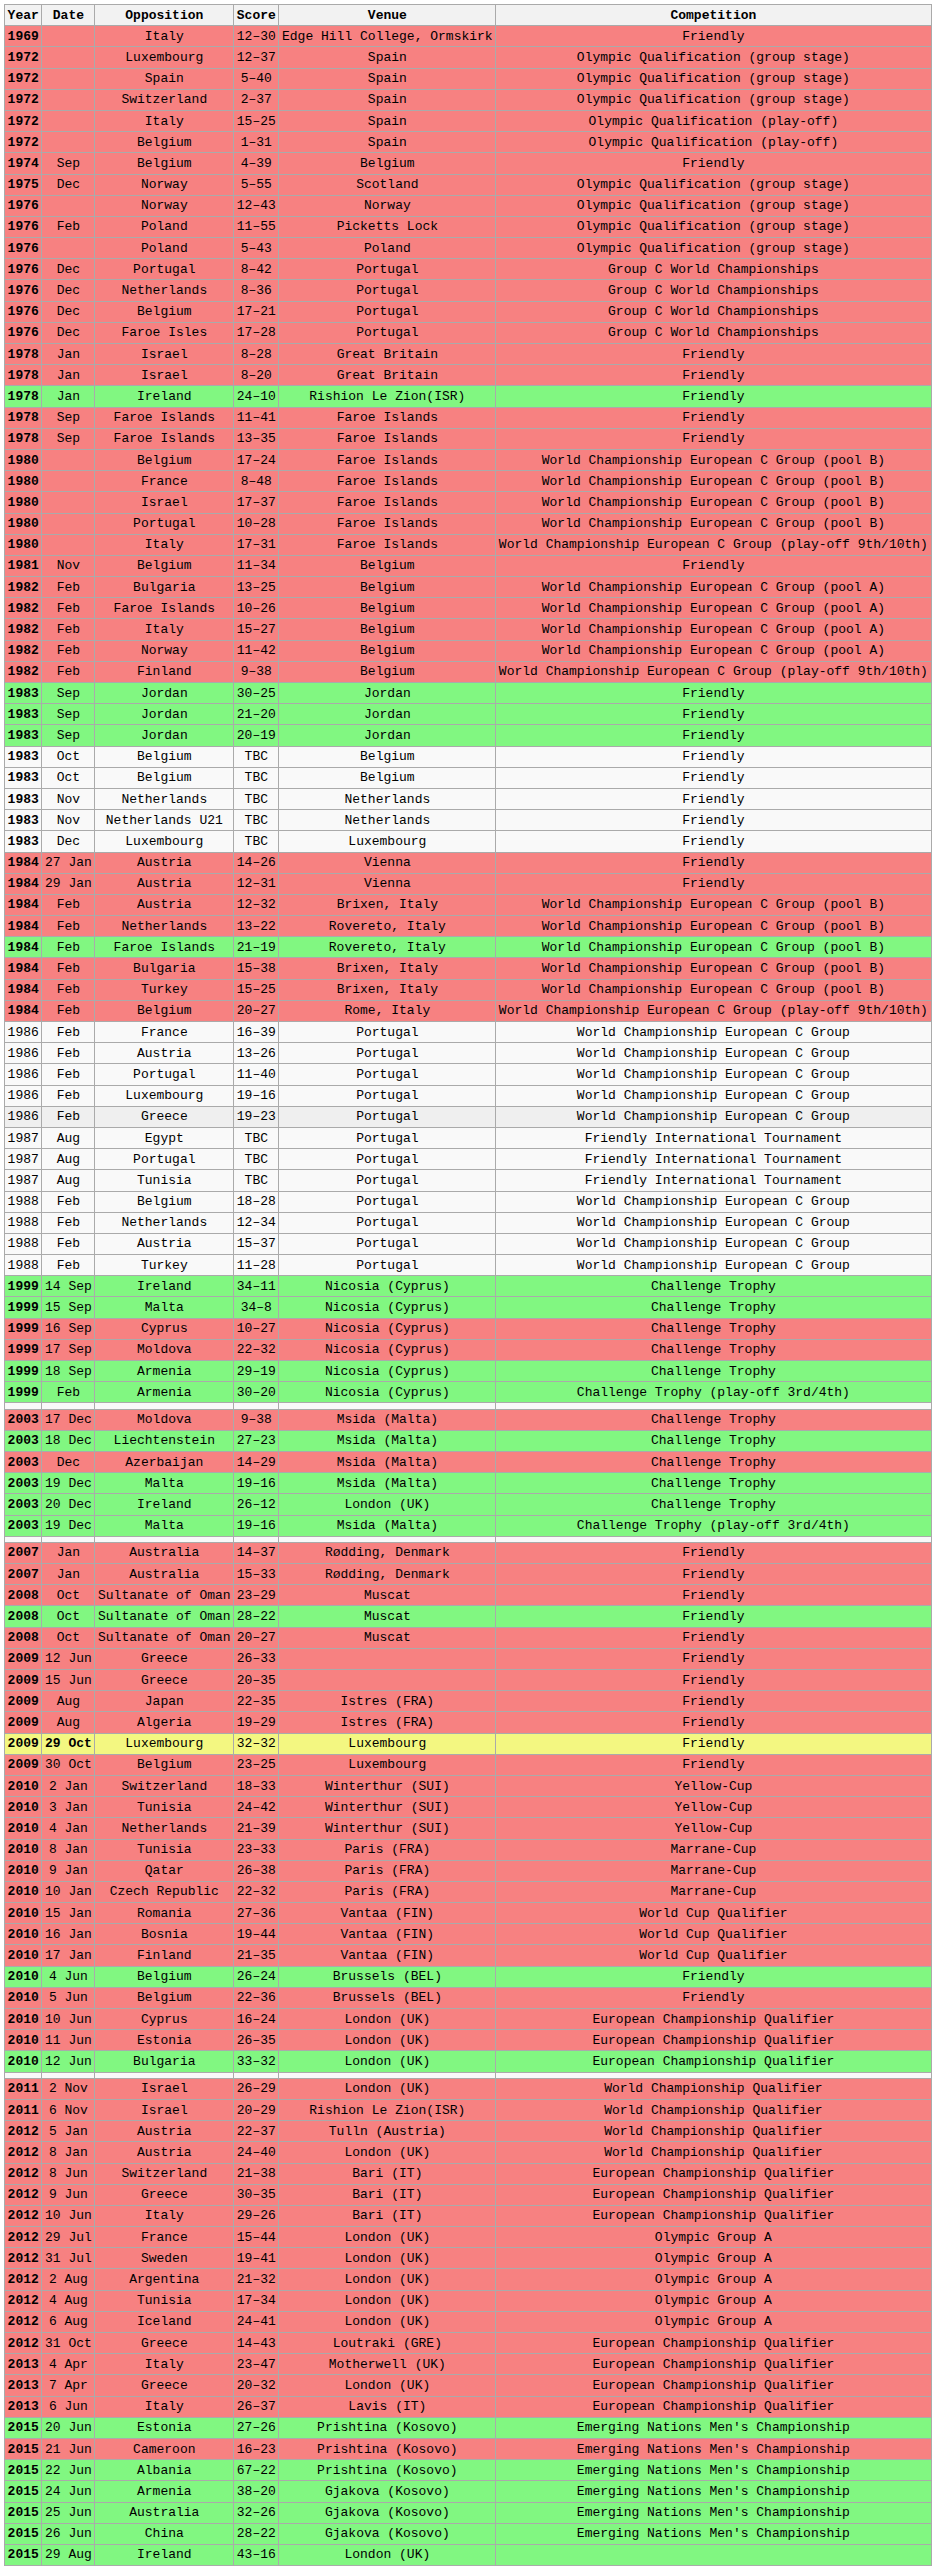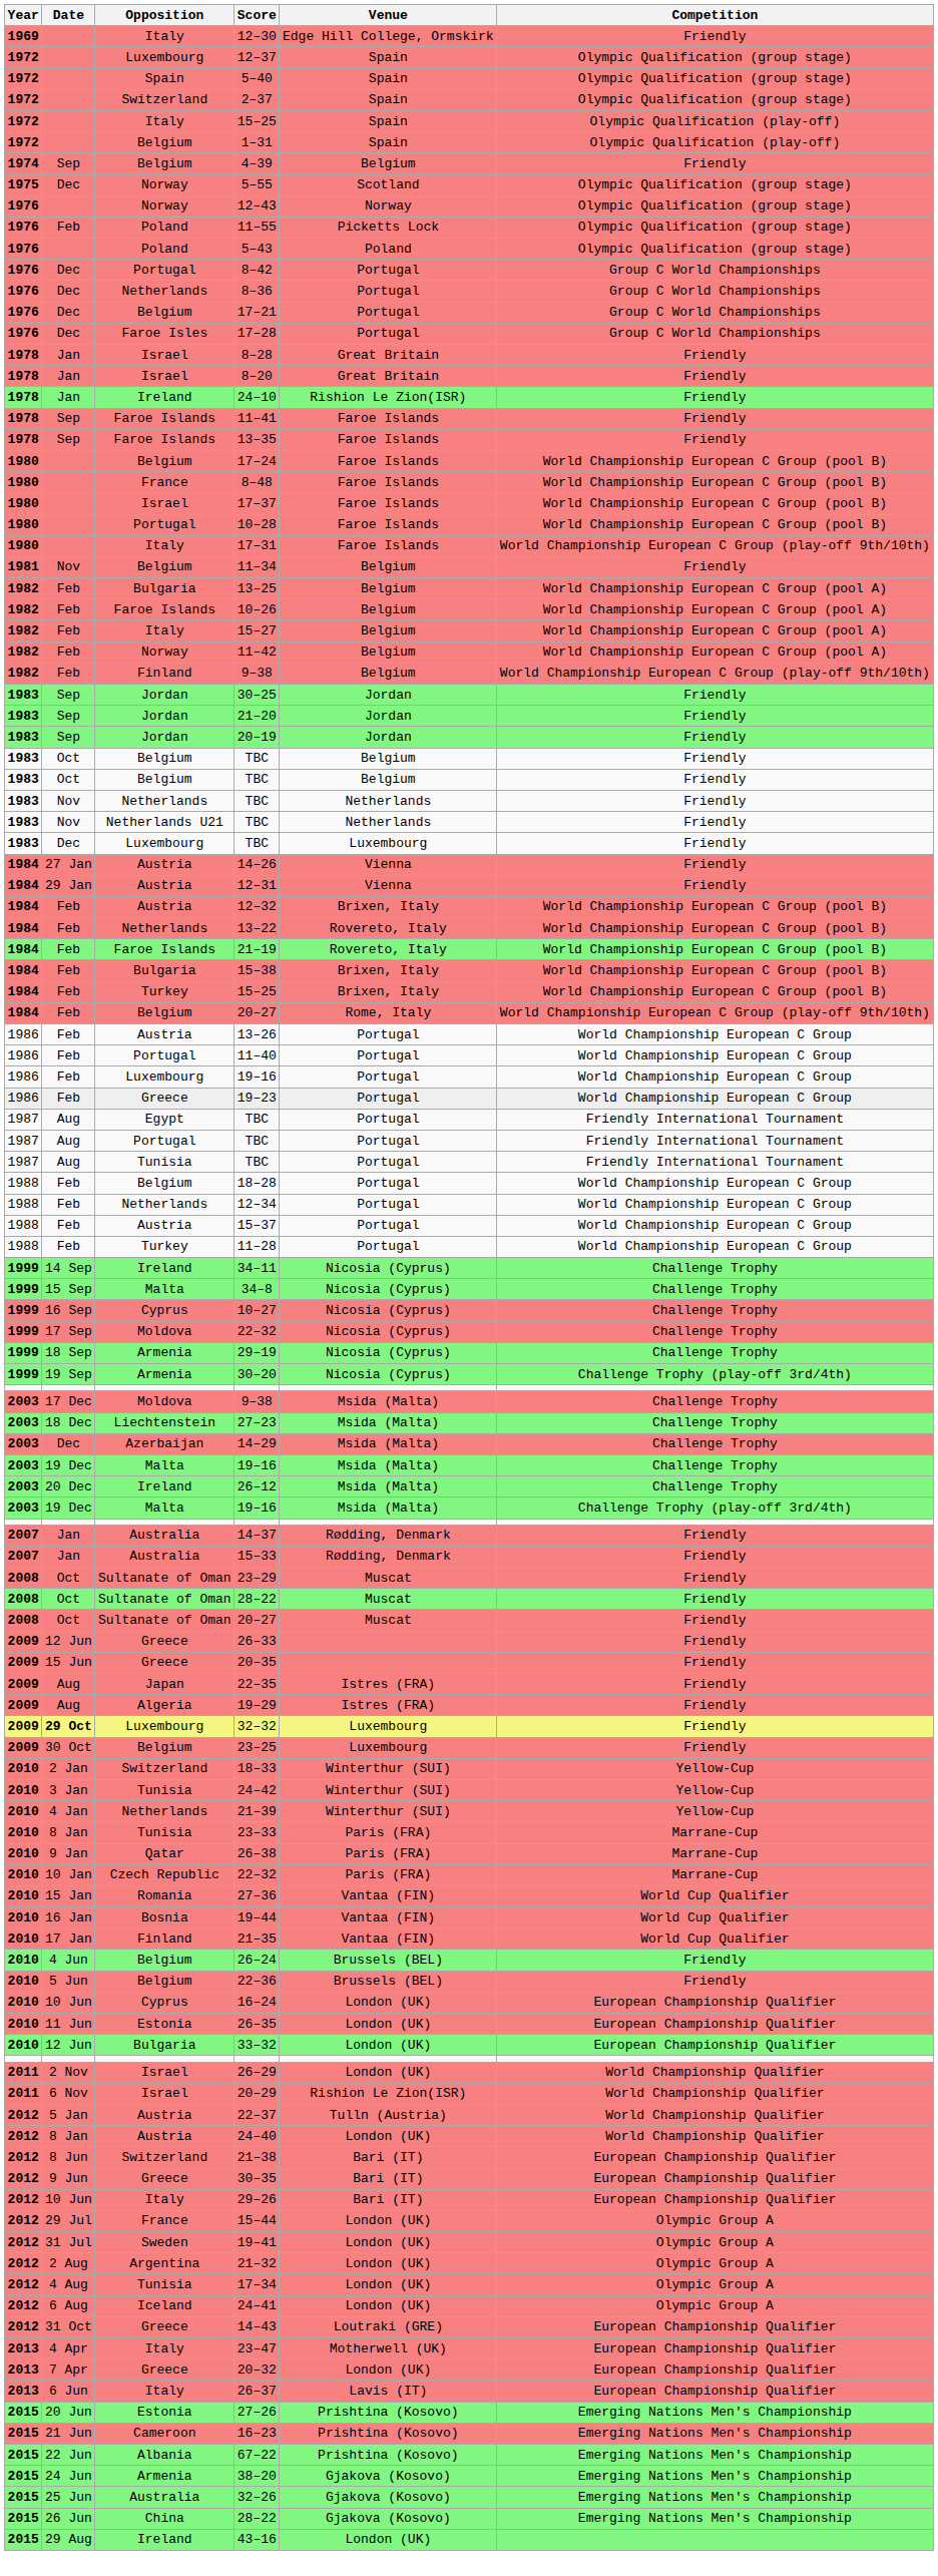- row: 1986 | Feb | France | 16–39 | Portugal | World Championship European C Group
30–20 | Date: Feb -> 19 Sep
26–12 | Venue: London (UK) -> Msida (Malta)
